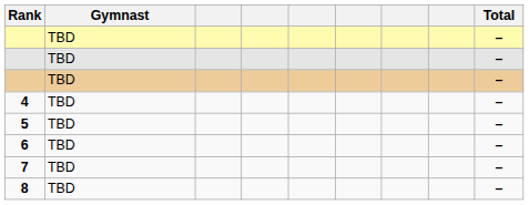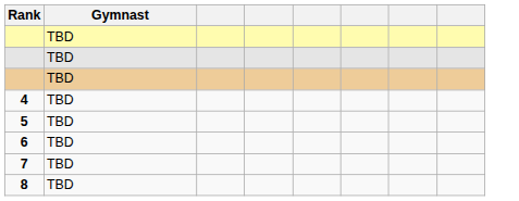- column: Total | – | – | – | – | – | – | – | –
